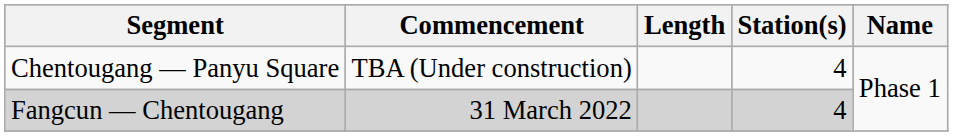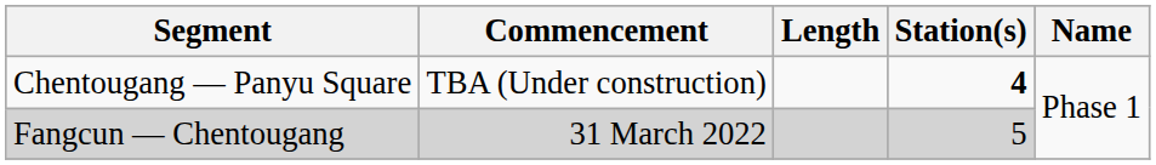Chentougang — Panyu Square | Station(s): normal -> bold
Fangcun — Chentougang | Station(s): 4 -> 5
